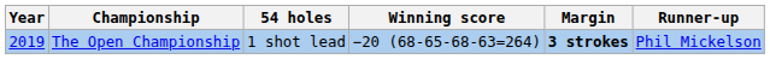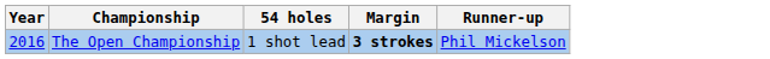- column: Winning score | −20 (68-65-68-63=264)
The Open Championship | Year: 2019 -> 2016
